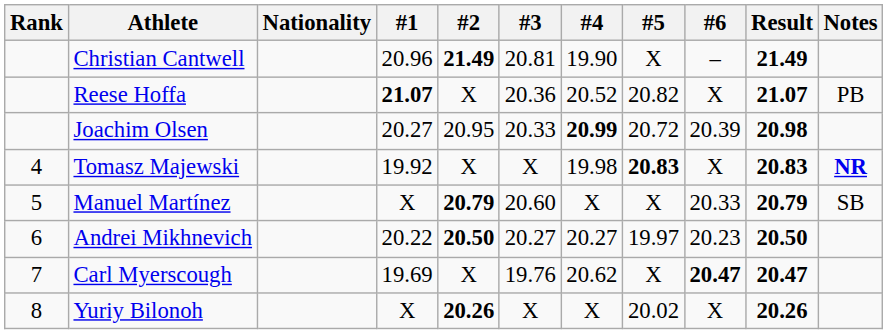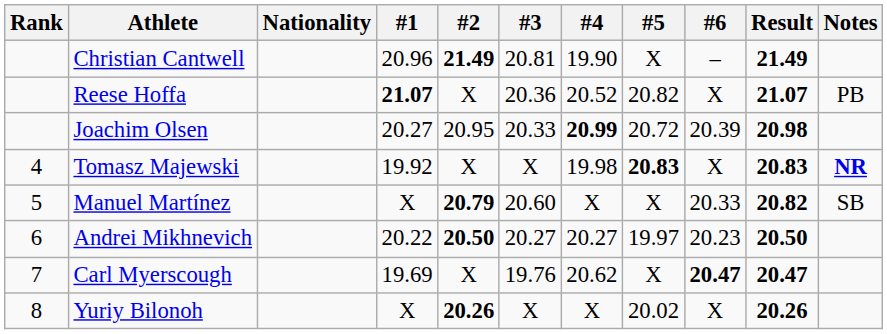Manuel Martínez | Result: 20.79 -> 20.82
